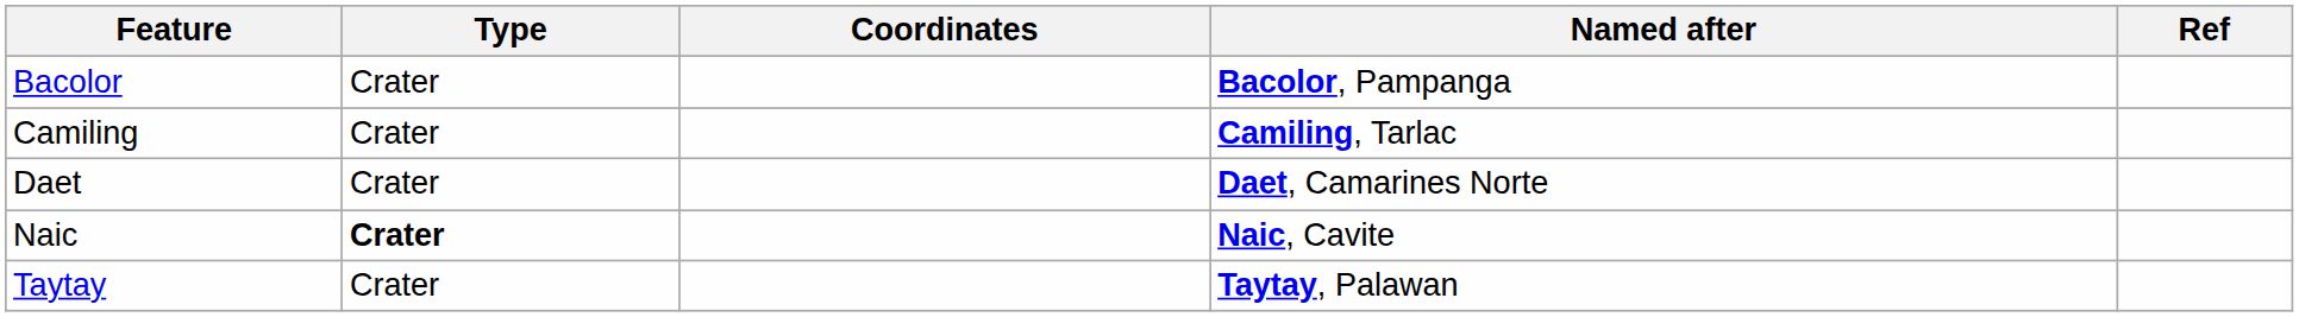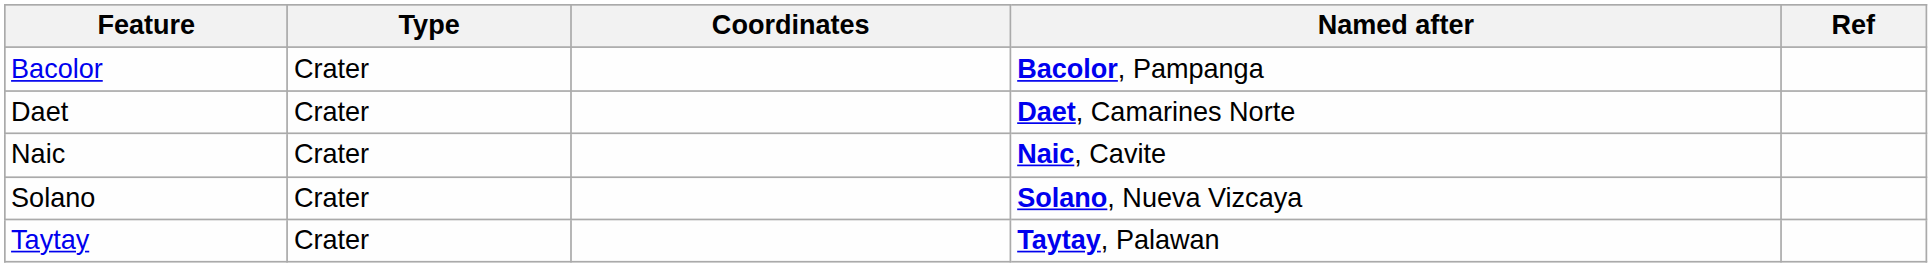- row: Camiling | Crater | Camiling, Tarlac
Naic | Type: bold -> normal
+ row: Solano | Crater | Solano, Nueva Vizcaya
